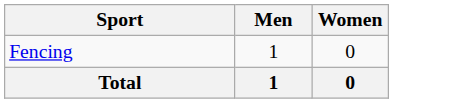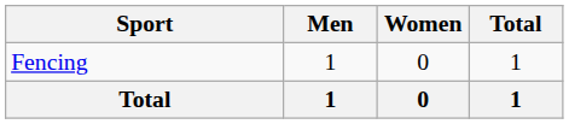+ column: Total | 1 | 1
